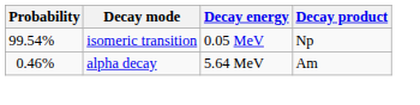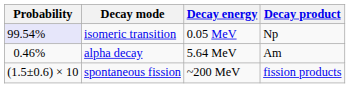isomeric transition | Probability: no background -> lavender background
+ row: (1.5±0.6) × 10 | spontaneous fission | ~200 MeV | fission products
